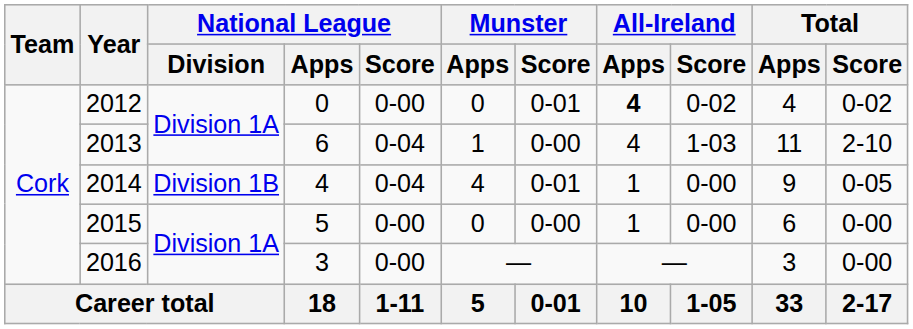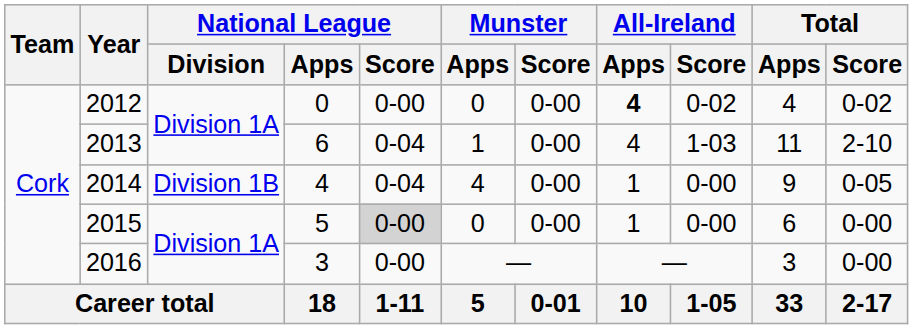2012 | Munster / Score: 0-01 -> 0-00
2014 | Munster / Score: 0-01 -> 0-00
2015 | National League / Score: no background -> lightgrey background
